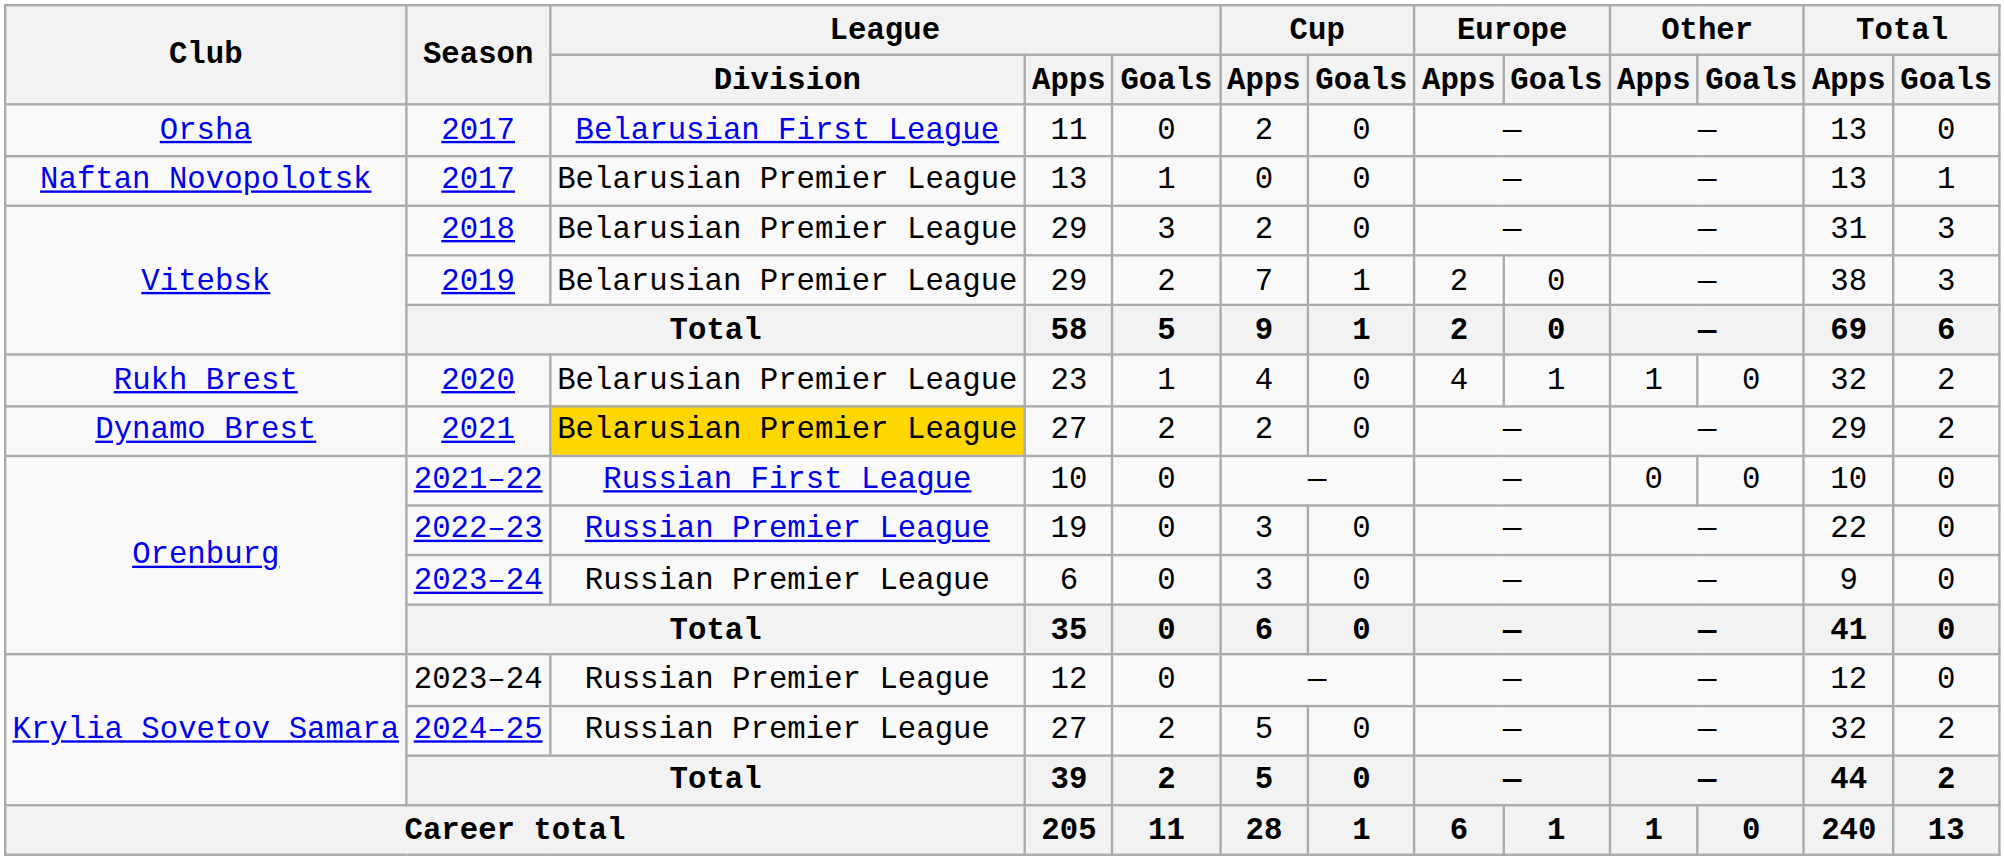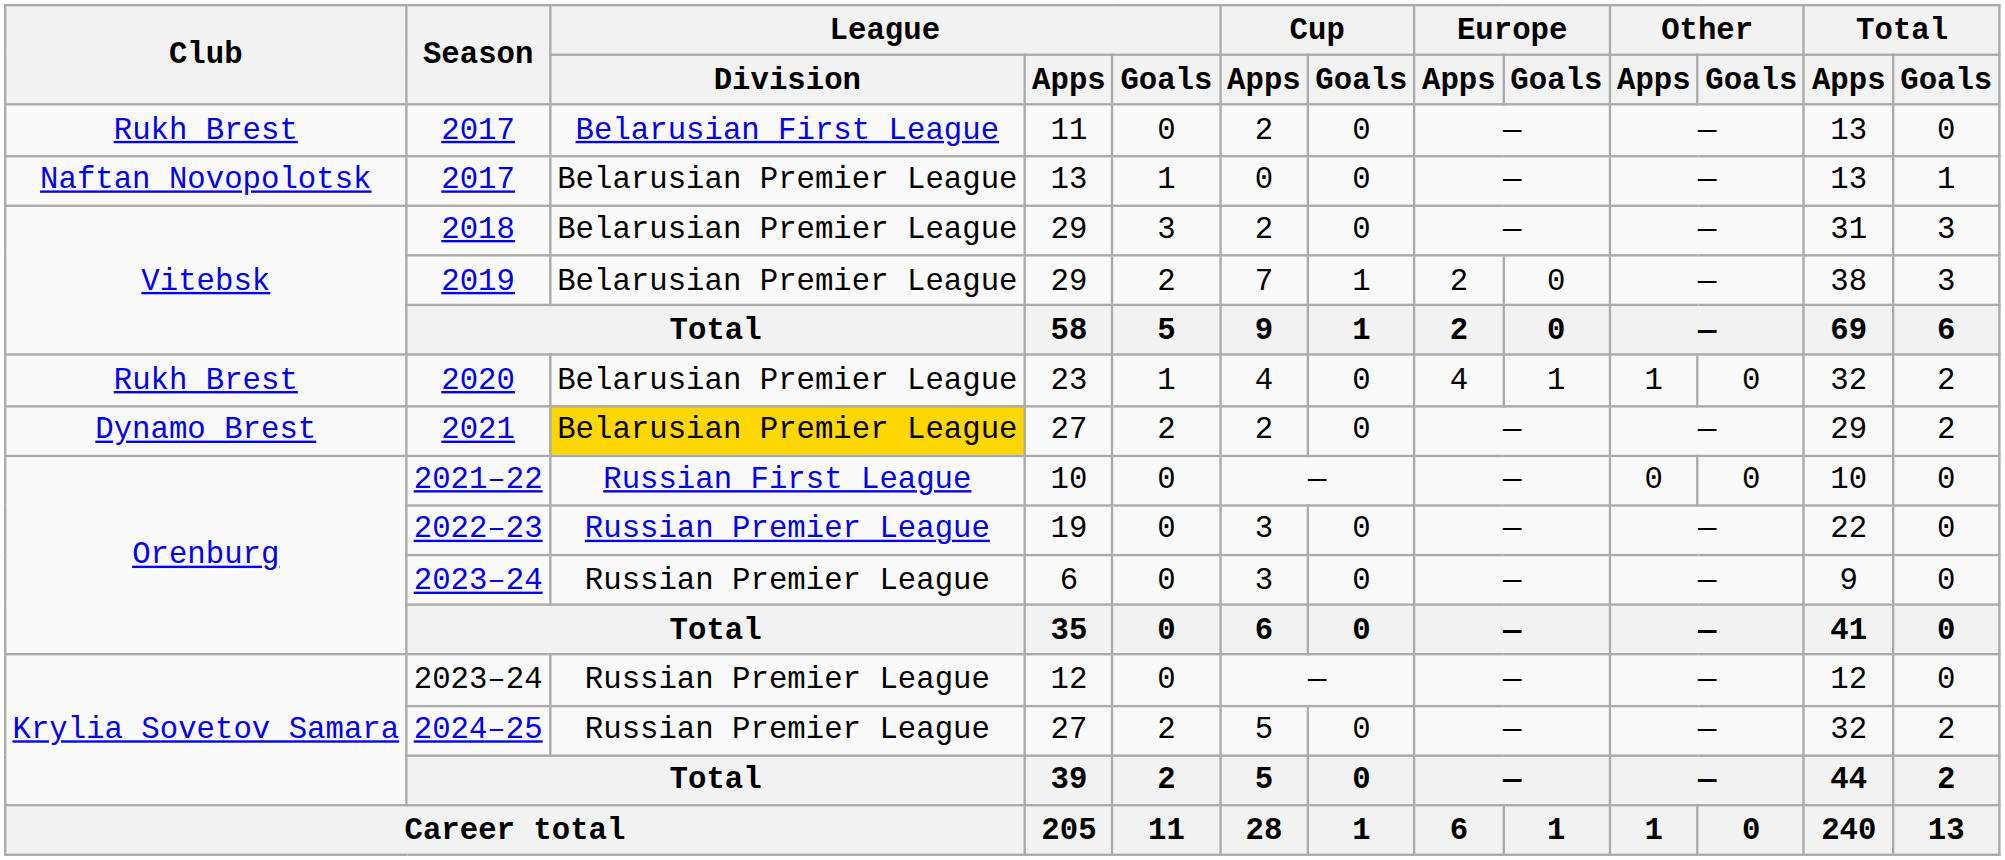2017 / 11 | Club: Orsha -> Rukh Brest
